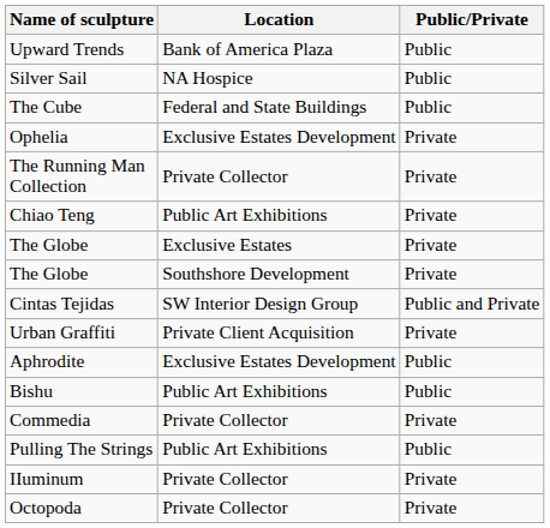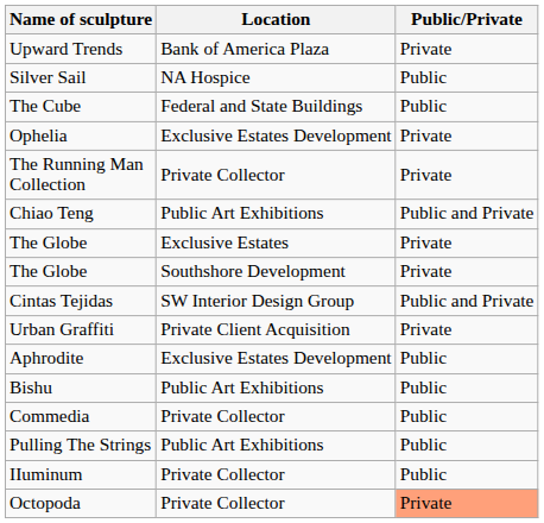Upward Trends | Public/Private: Public -> Private
Chiao Teng | Public/Private: Private -> Public and Private
Commedia | Public/Private: Private -> Public
IIuminum | Public/Private: Private -> Public
Octopoda | Public/Private: no background -> lightsalmon background
